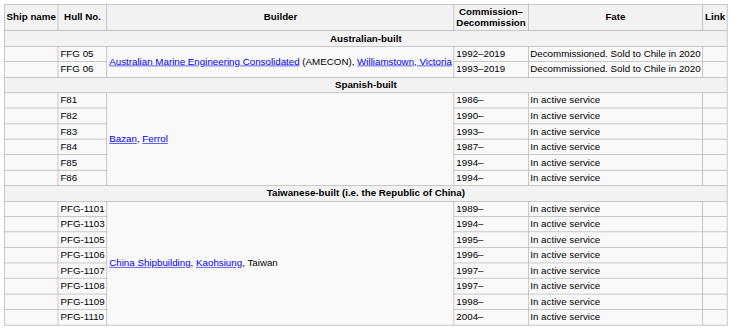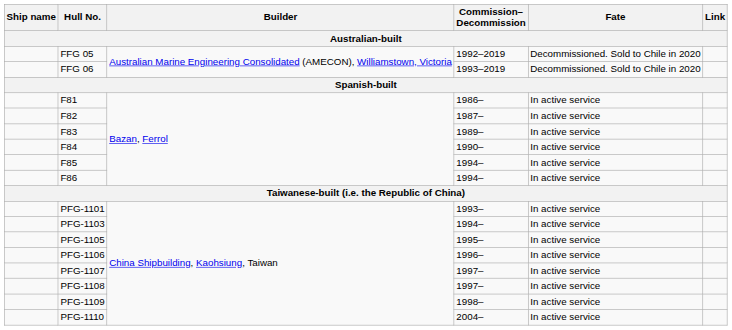F82 | Commission– Decommission: 1990– -> 1987–
F83 | Commission– Decommission: 1993– -> 1989–
F84 | Commission– Decommission: 1987– -> 1990–
PFG-1101 | Commission– Decommission: 1989– -> 1993–
